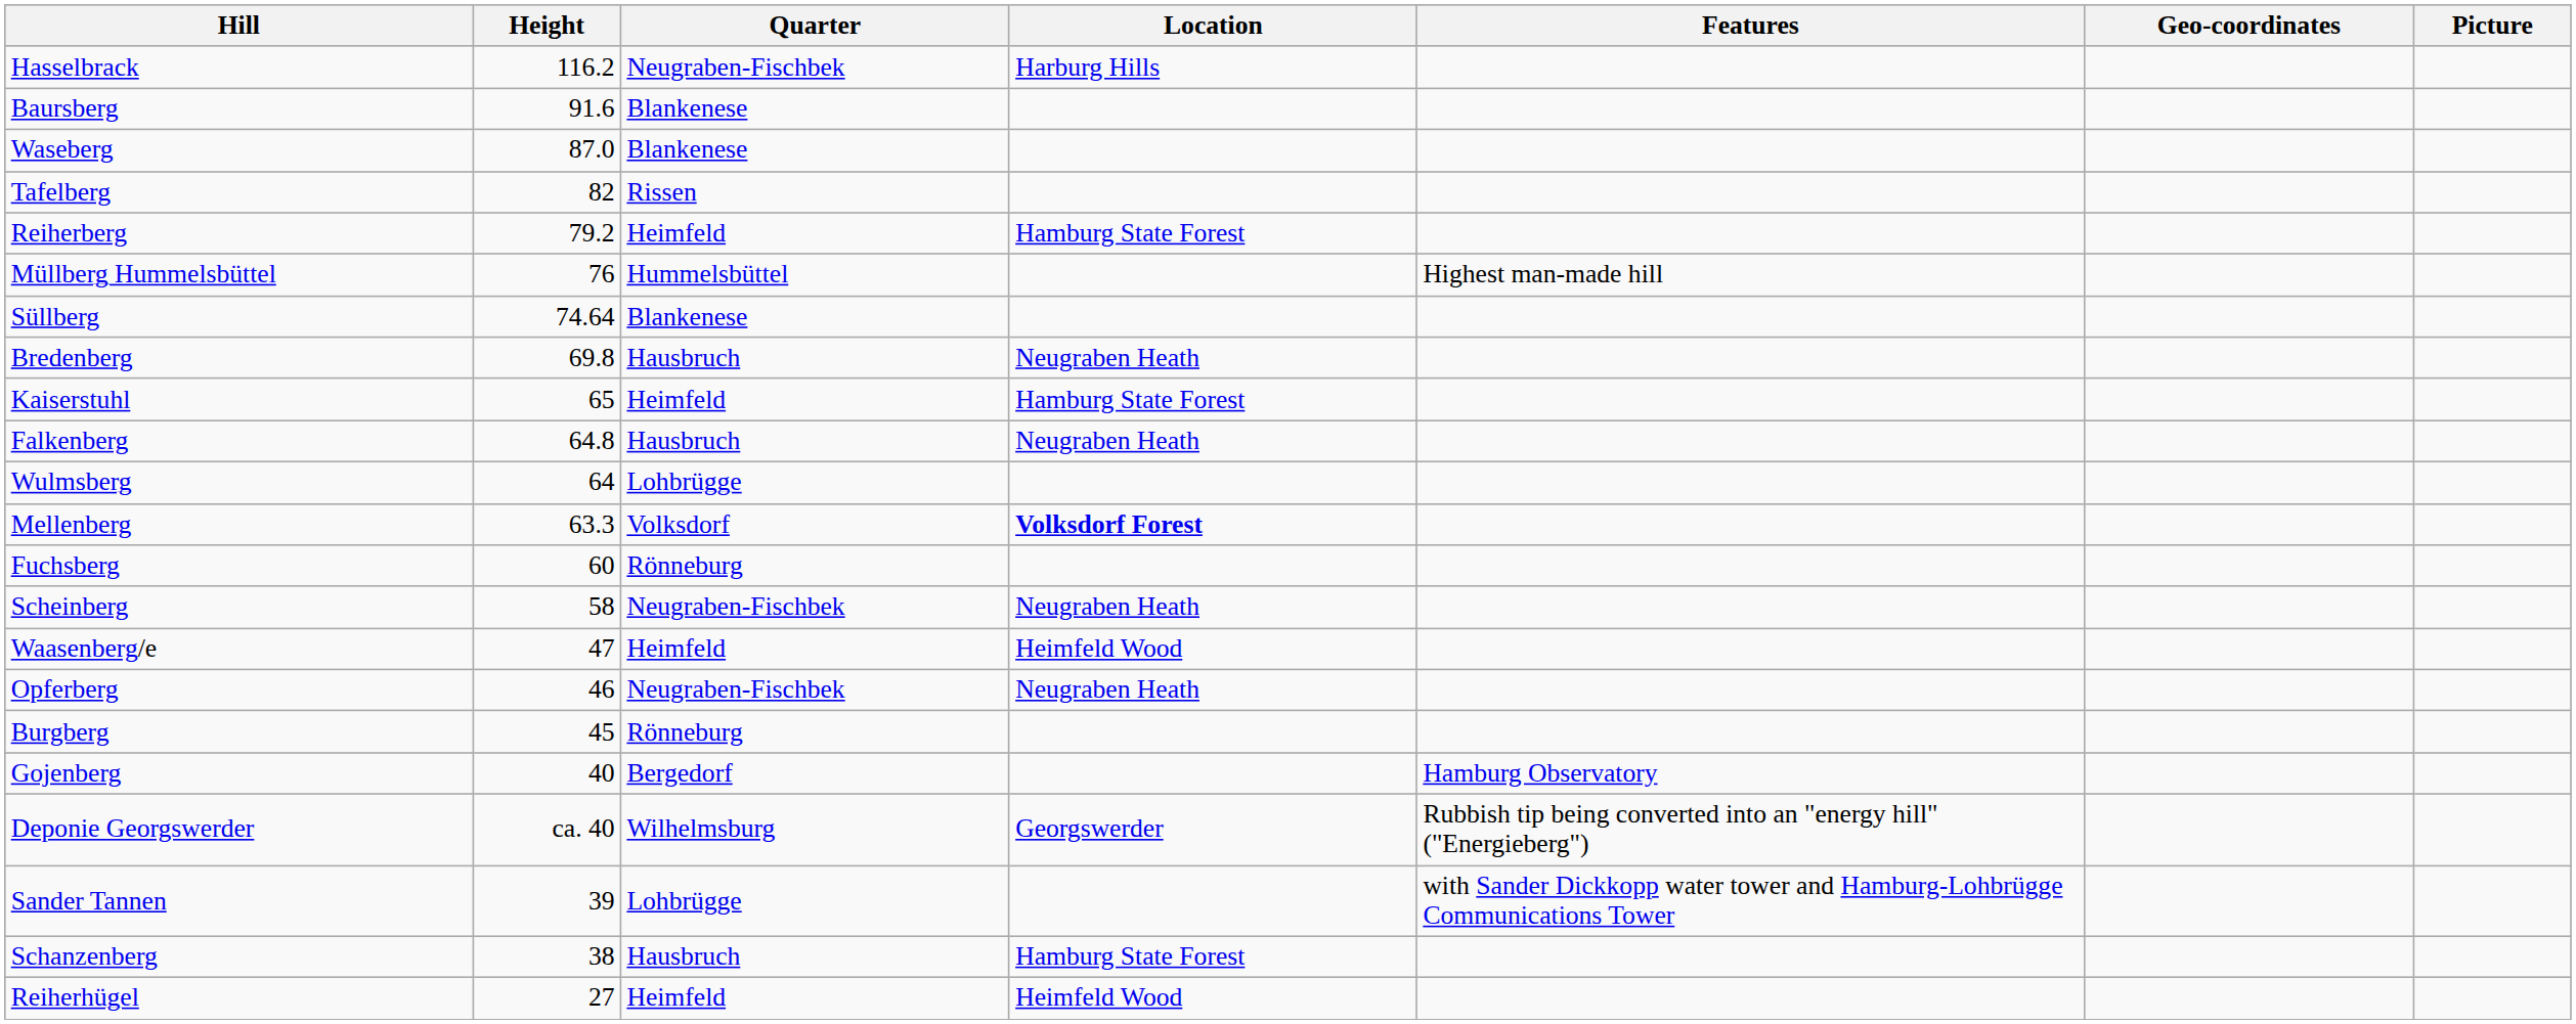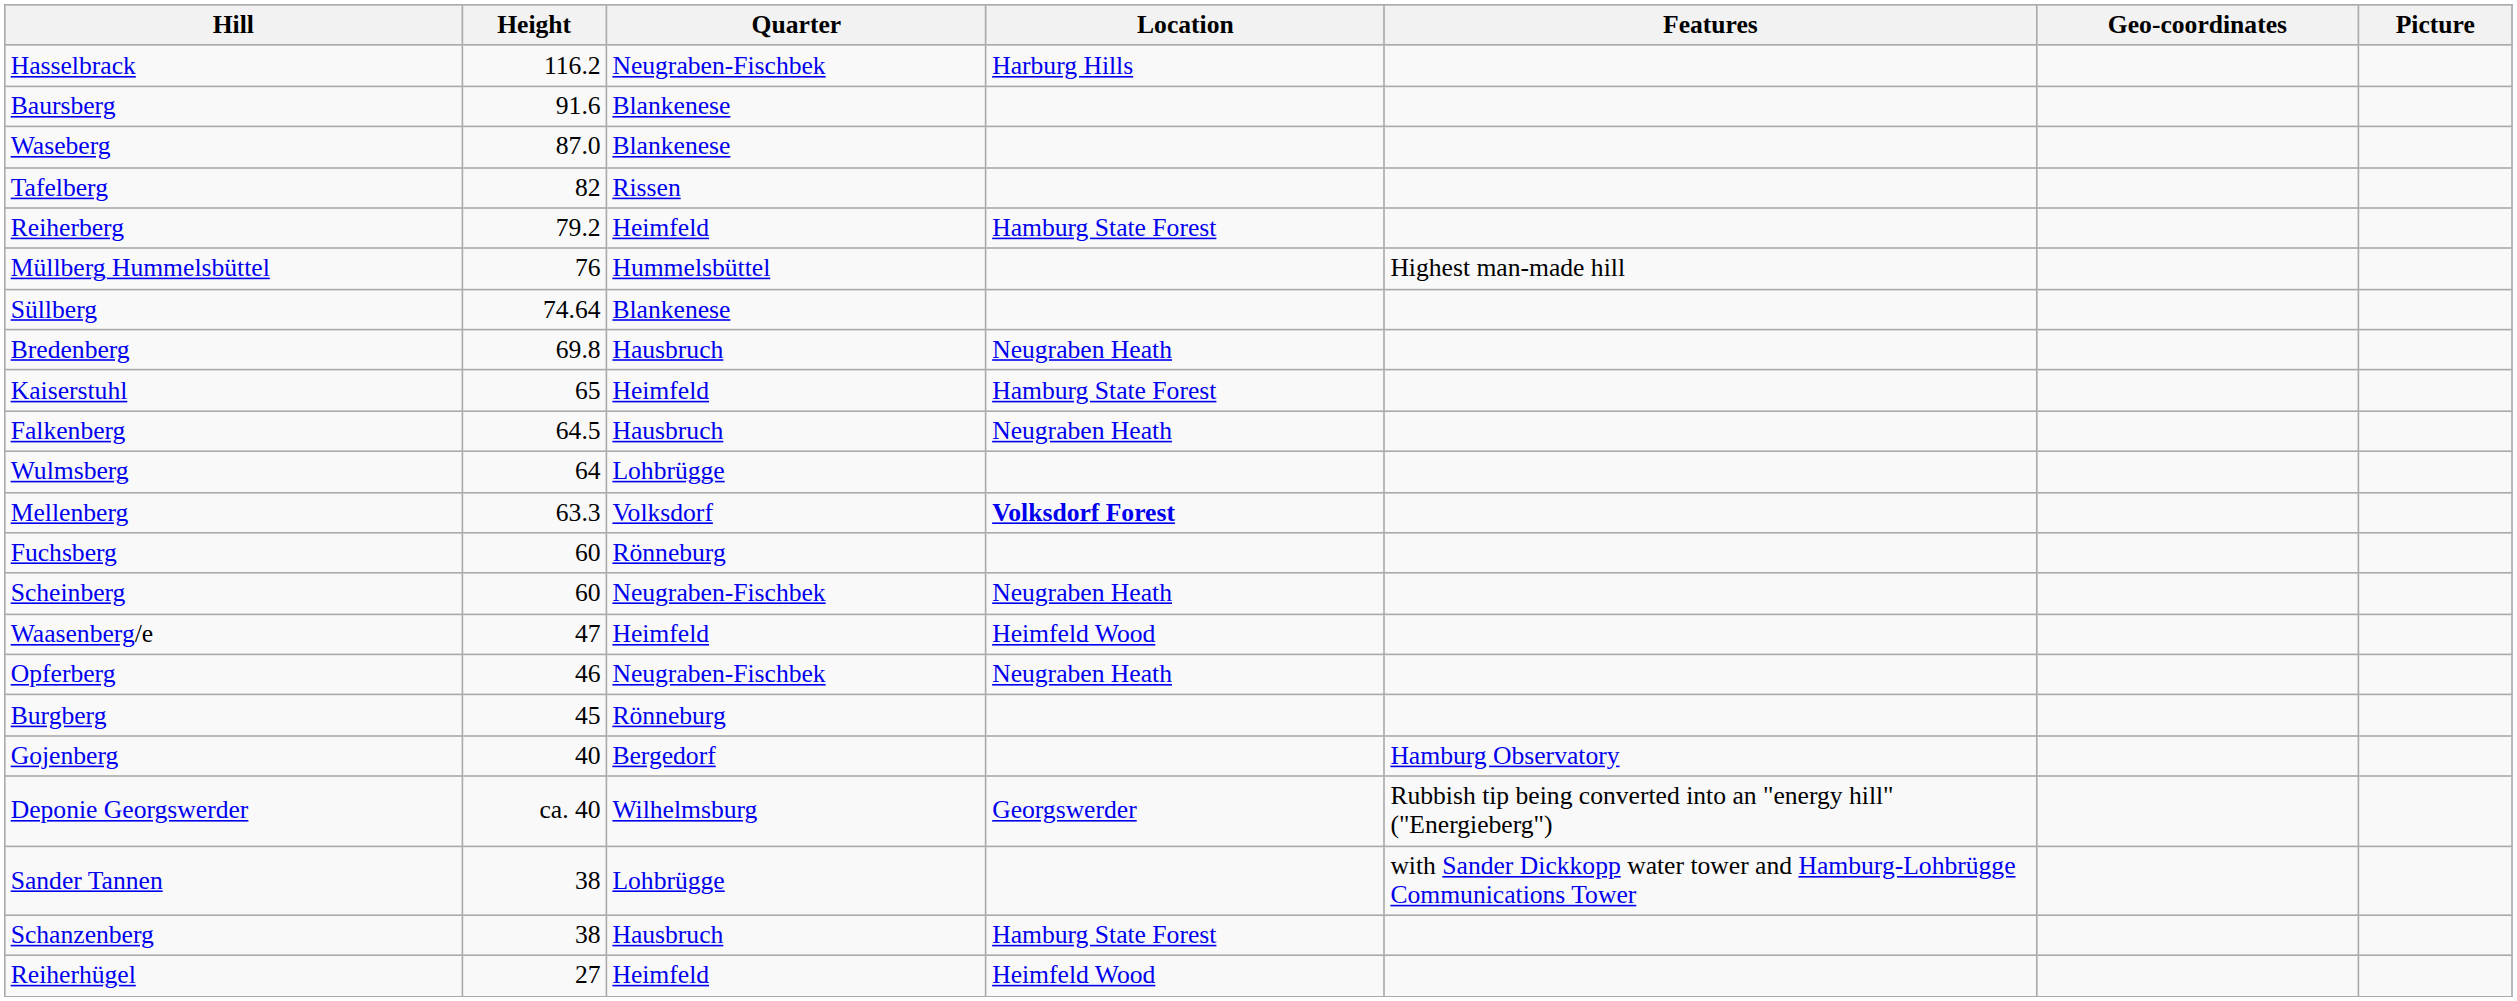Falkenberg | Height: 64.8 -> 64.5
Scheinberg | Height: 58 -> 60
Sander Tannen | Height: 39 -> 38
